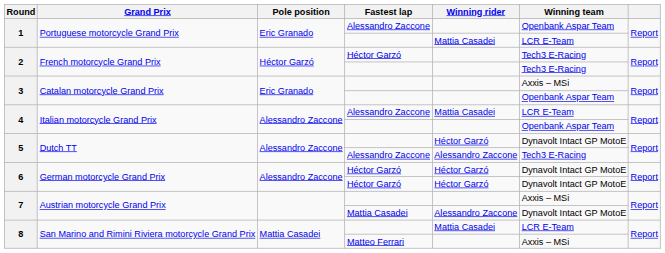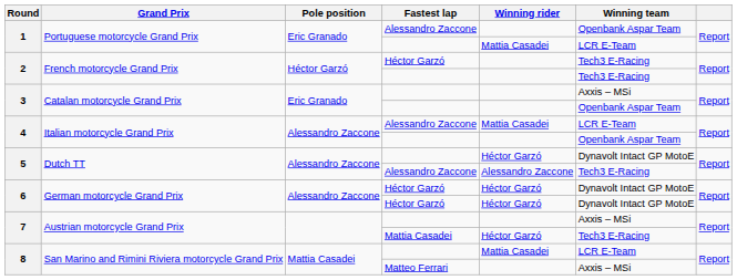7 / Mattia Casadei | Winning rider: Alessandro Zaccone -> Héctor Garzó
7 / Mattia Casadei | Winning team: Dynavolt Intact GP MotoE -> Tech3 E-Racing
